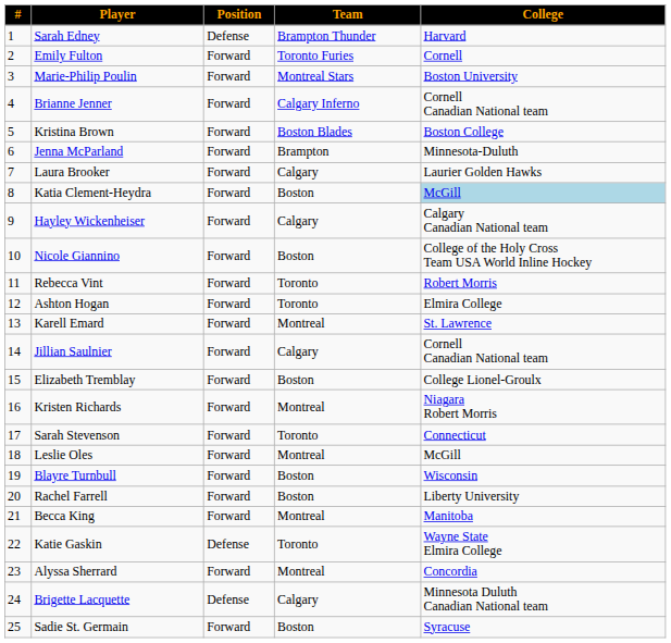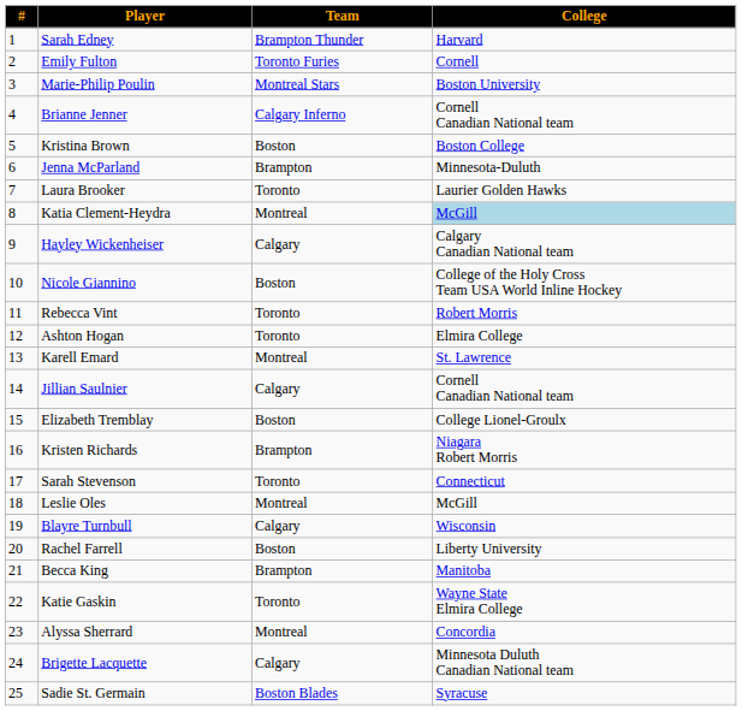- column: Position | Defense | Forward | Forward | Forward | Forward | Forward | Forward | Forward | Forward | Forward | Forward | Forward | Forward | Forward | Forward | Forward | Forward | Forward | Forward | Forward | Forward | Defense | Forward | Defense | Forward
Kristina Brown | Team: Boston Blades -> Boston
Laura Brooker | Team: Calgary -> Toronto
Katia Clement-Heydra | Team: Boston -> Montreal
Kristen Richards | Team: Montreal -> Brampton
Blayre Turnbull | Team: Boston -> Calgary
Becca King | Team: Montreal -> Brampton
Sadie St. Germain | Team: Boston -> Boston Blades
